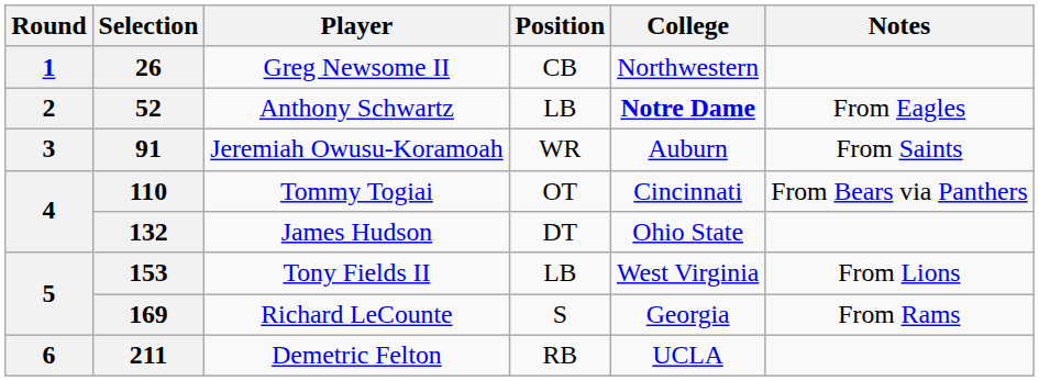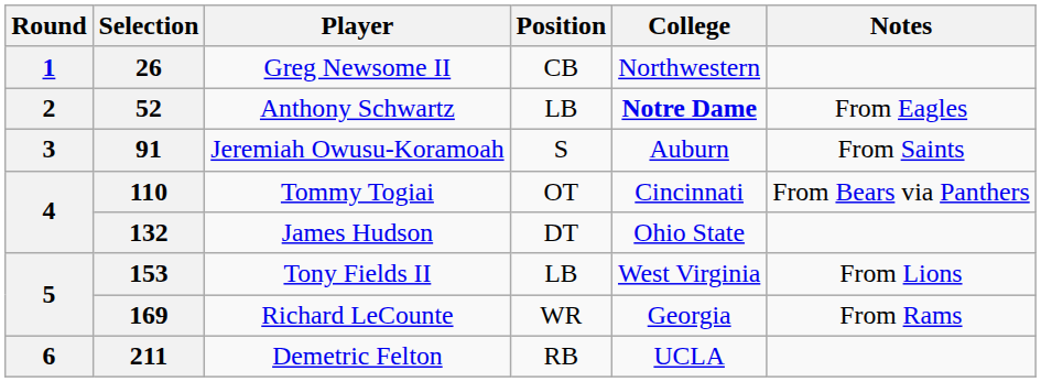91 | Position: WR -> S
169 | Position: S -> WR
